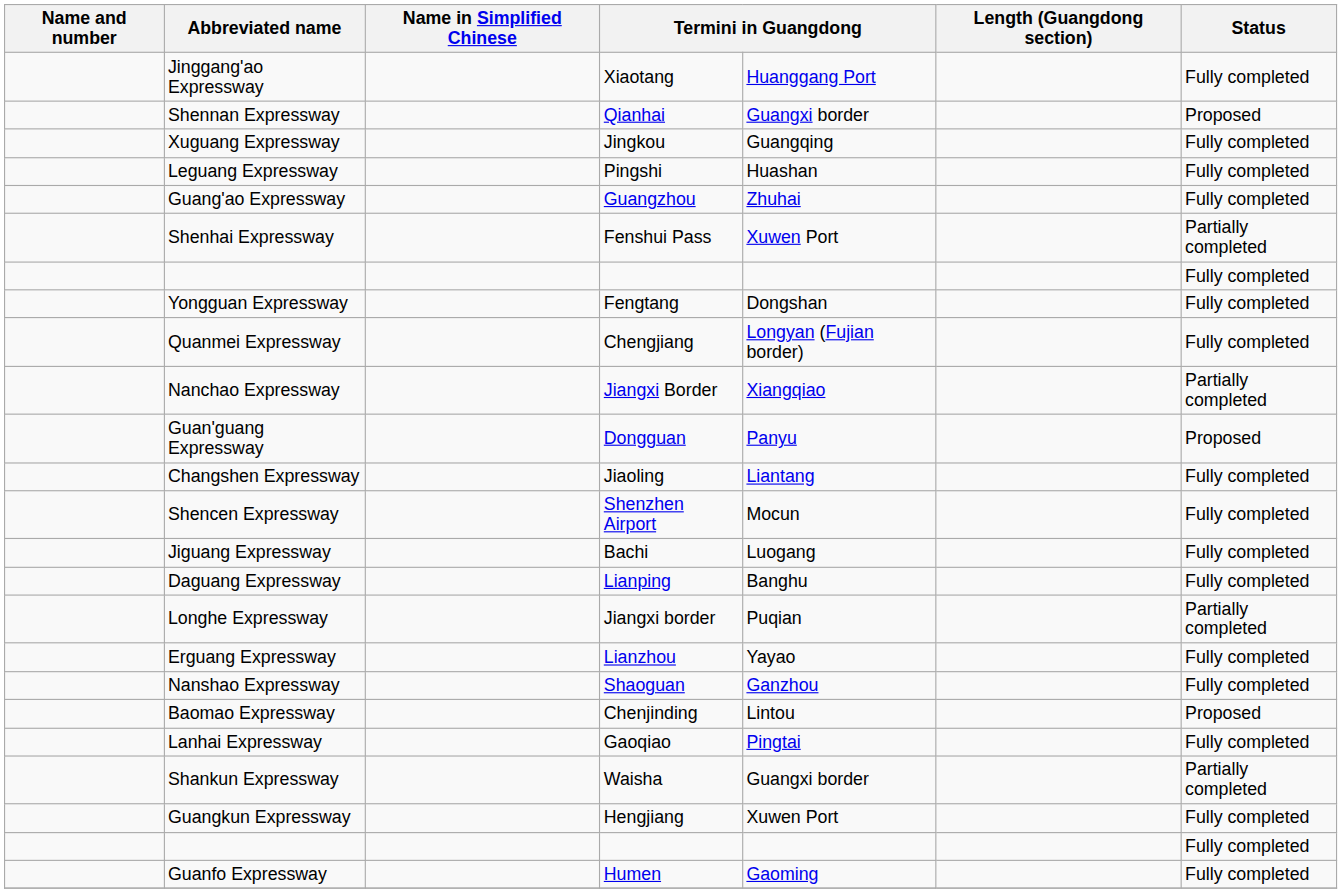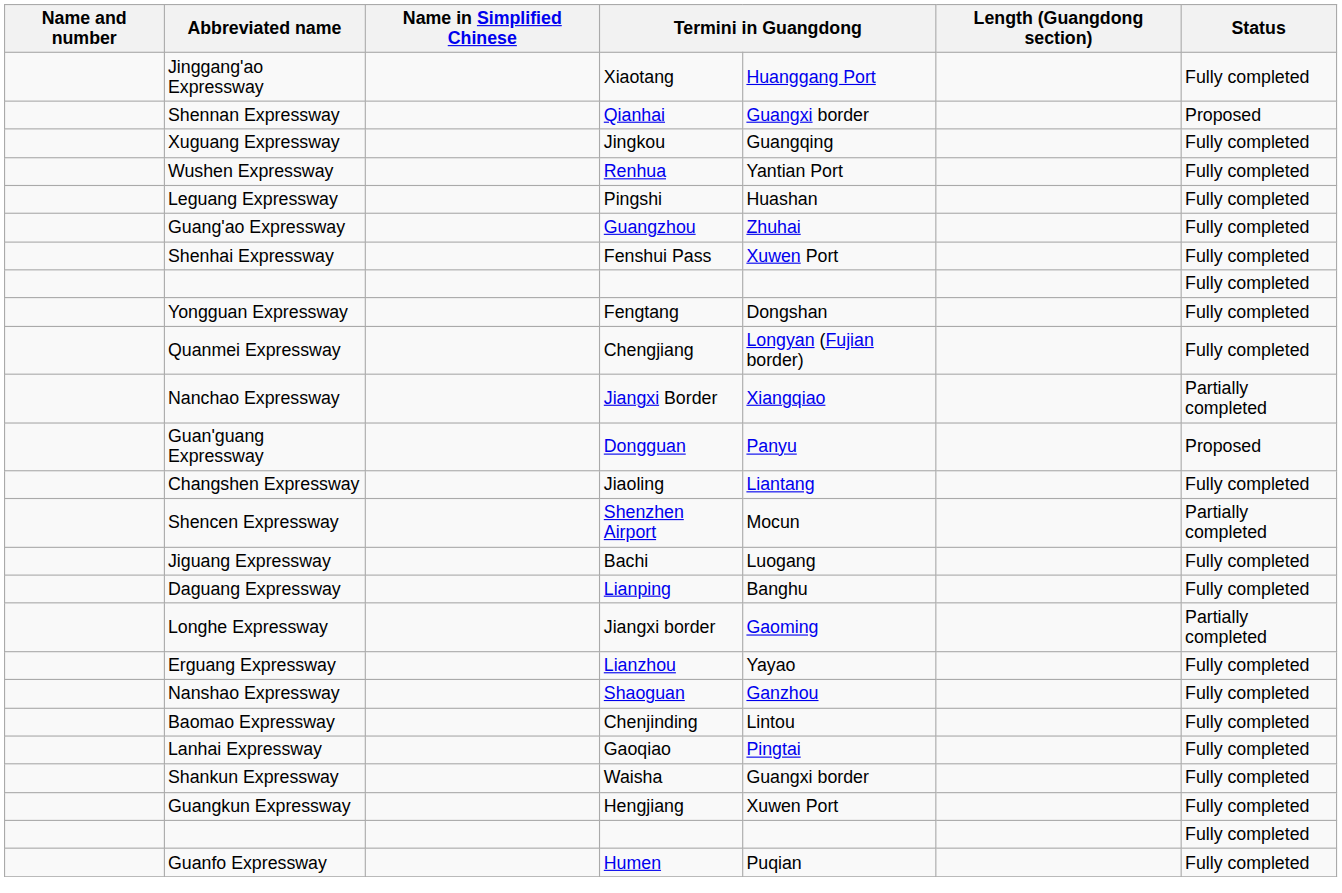+ row: Wushen Expressway | Renhua | Yantian Port | Fully completed
Shenhai Expressway | Status: Partially completed -> Fully completed
Shencen Expressway | Status: Fully completed -> Partially completed
Longhe Expressway | column 5: Puqian -> Gaoming
Baomao Expressway | Status: Proposed -> Fully completed
Shankun Expressway | Status: Partially completed -> Fully completed
Guanfo Expressway | column 5: Gaoming -> Puqian
